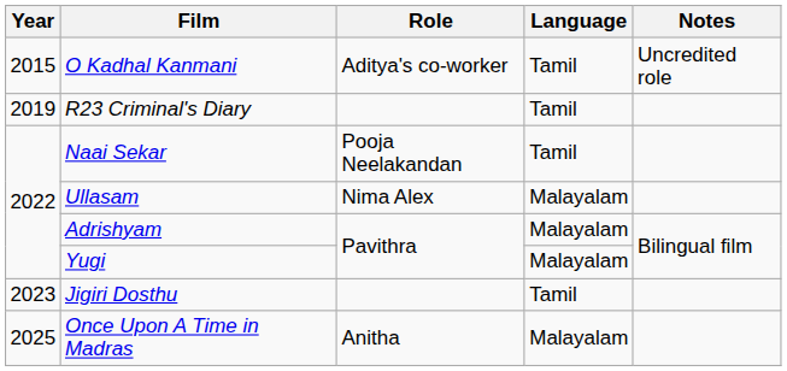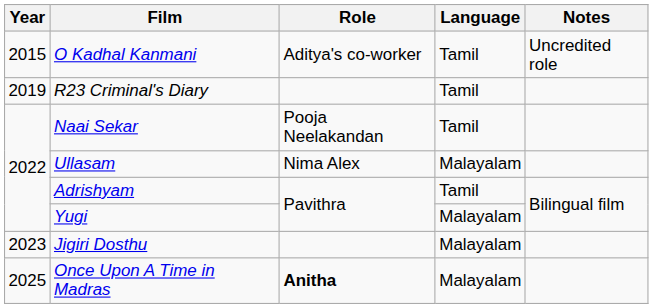Adrishyam | Language: Malayalam -> Tamil
Jigiri Dosthu | Language: Tamil -> Malayalam
Once Upon A Time in Madras | Role: normal -> bold
